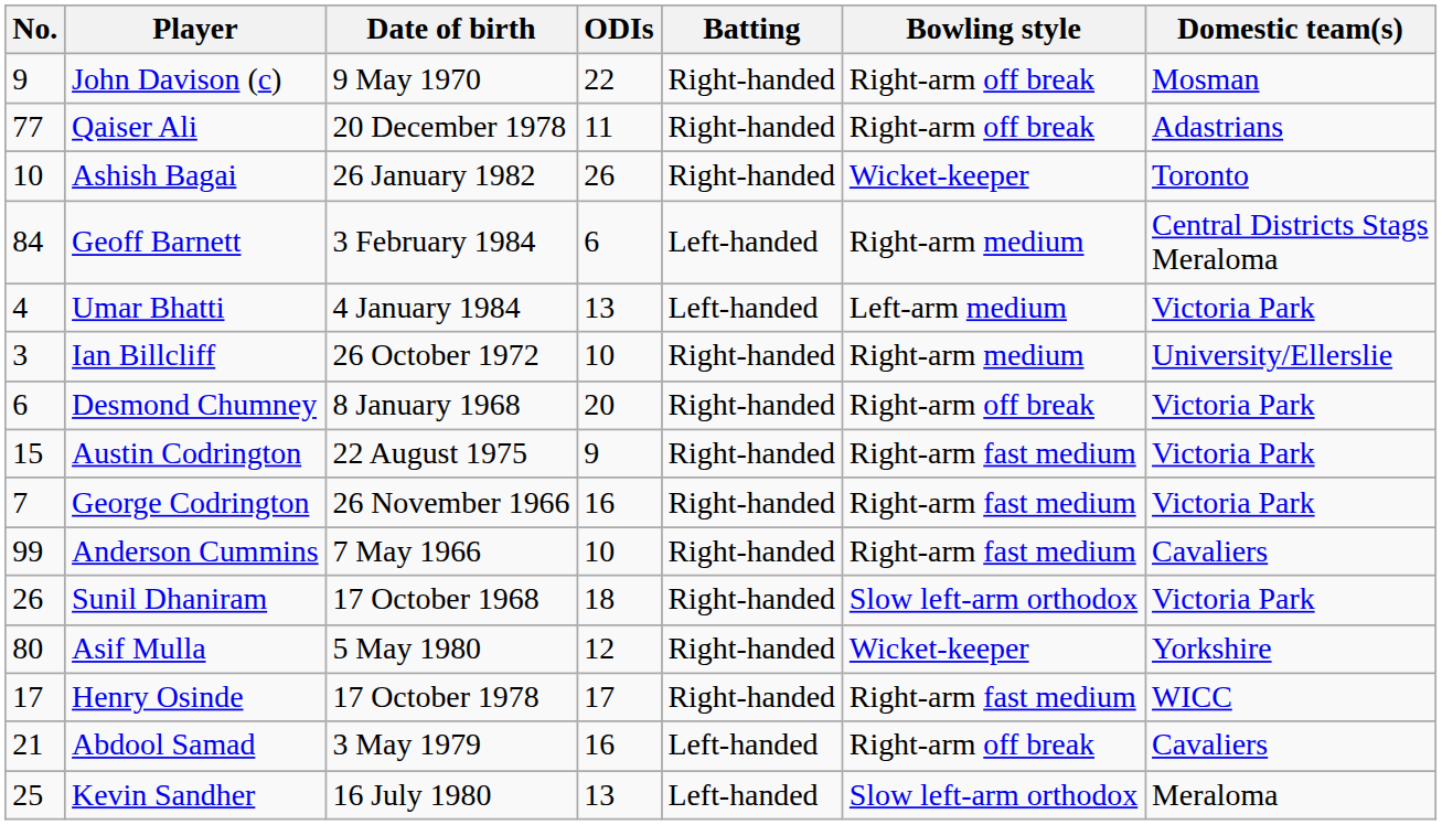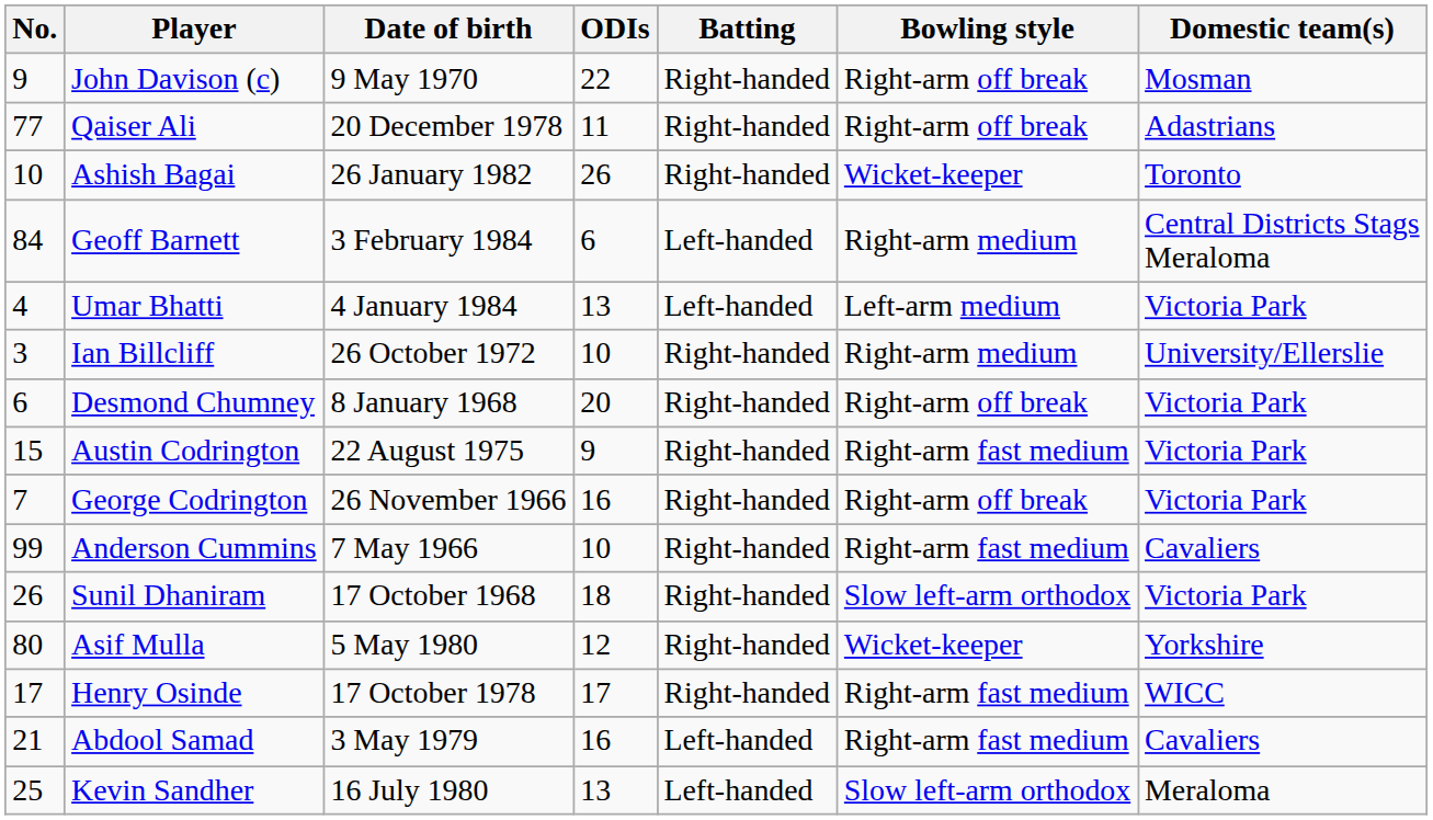George Codrington | Bowling style: Right-arm fast medium -> Right-arm off break
Abdool Samad | Bowling style: Right-arm off break -> Right-arm fast medium
